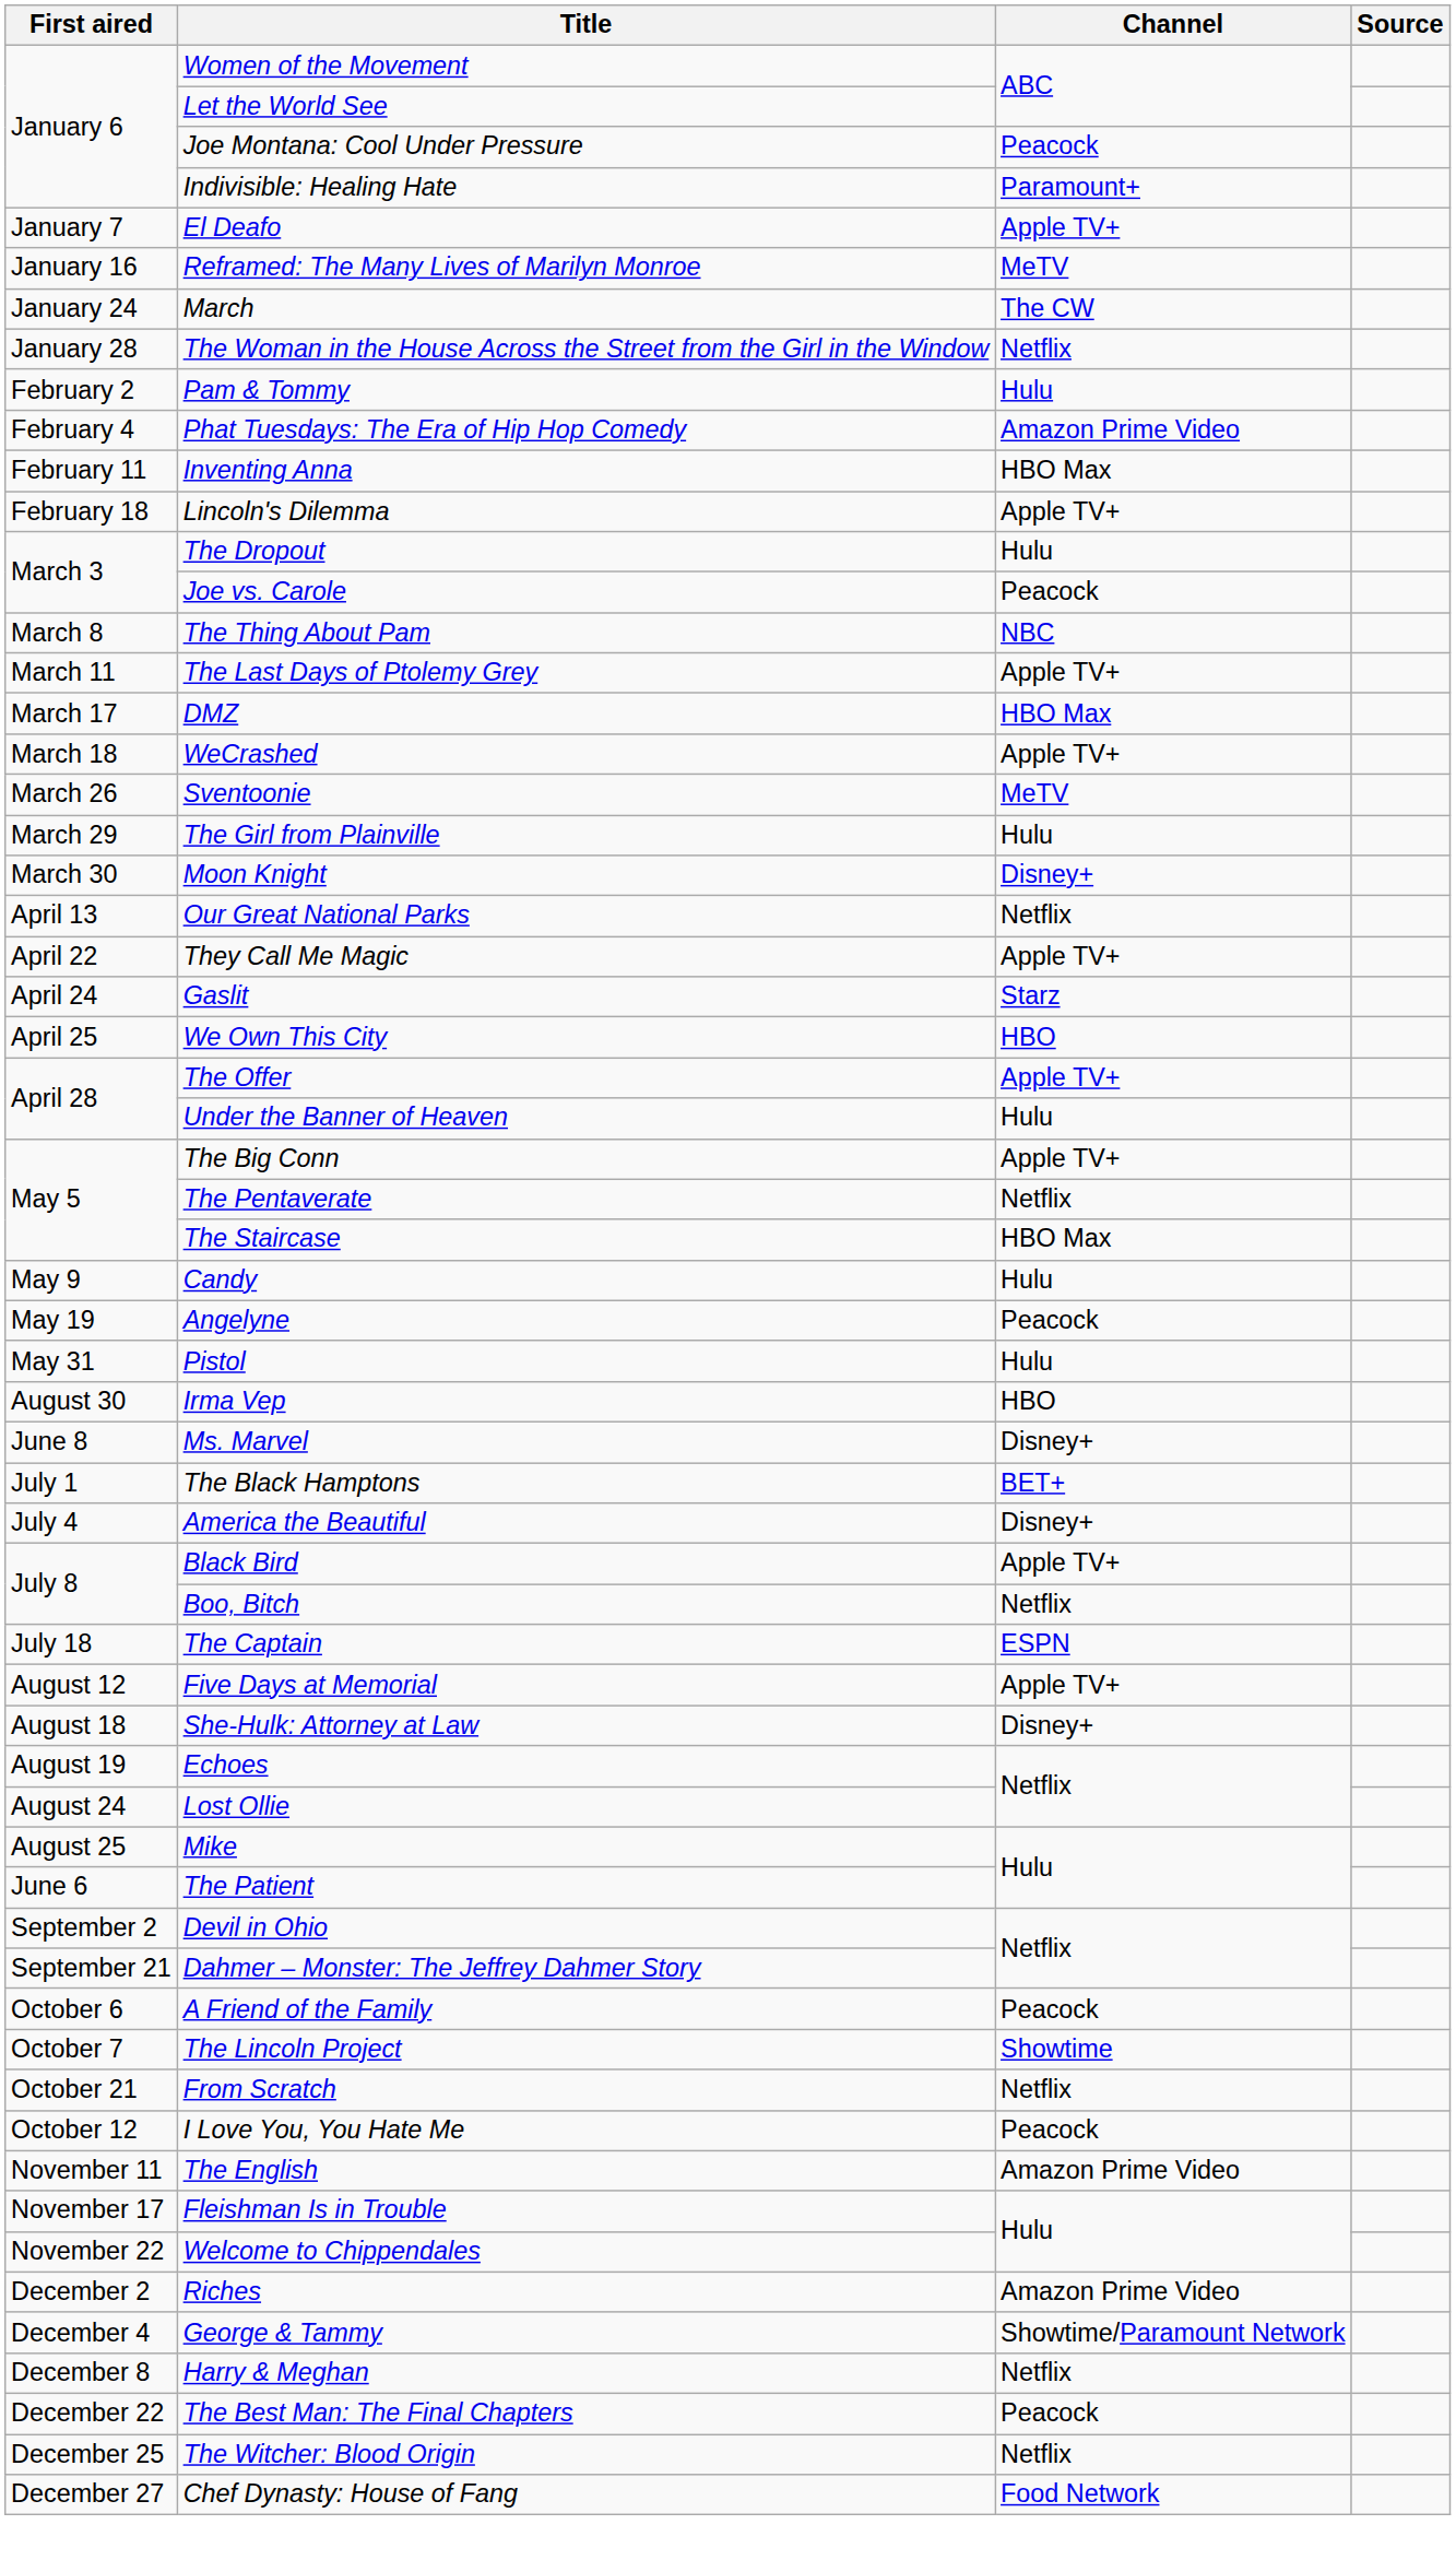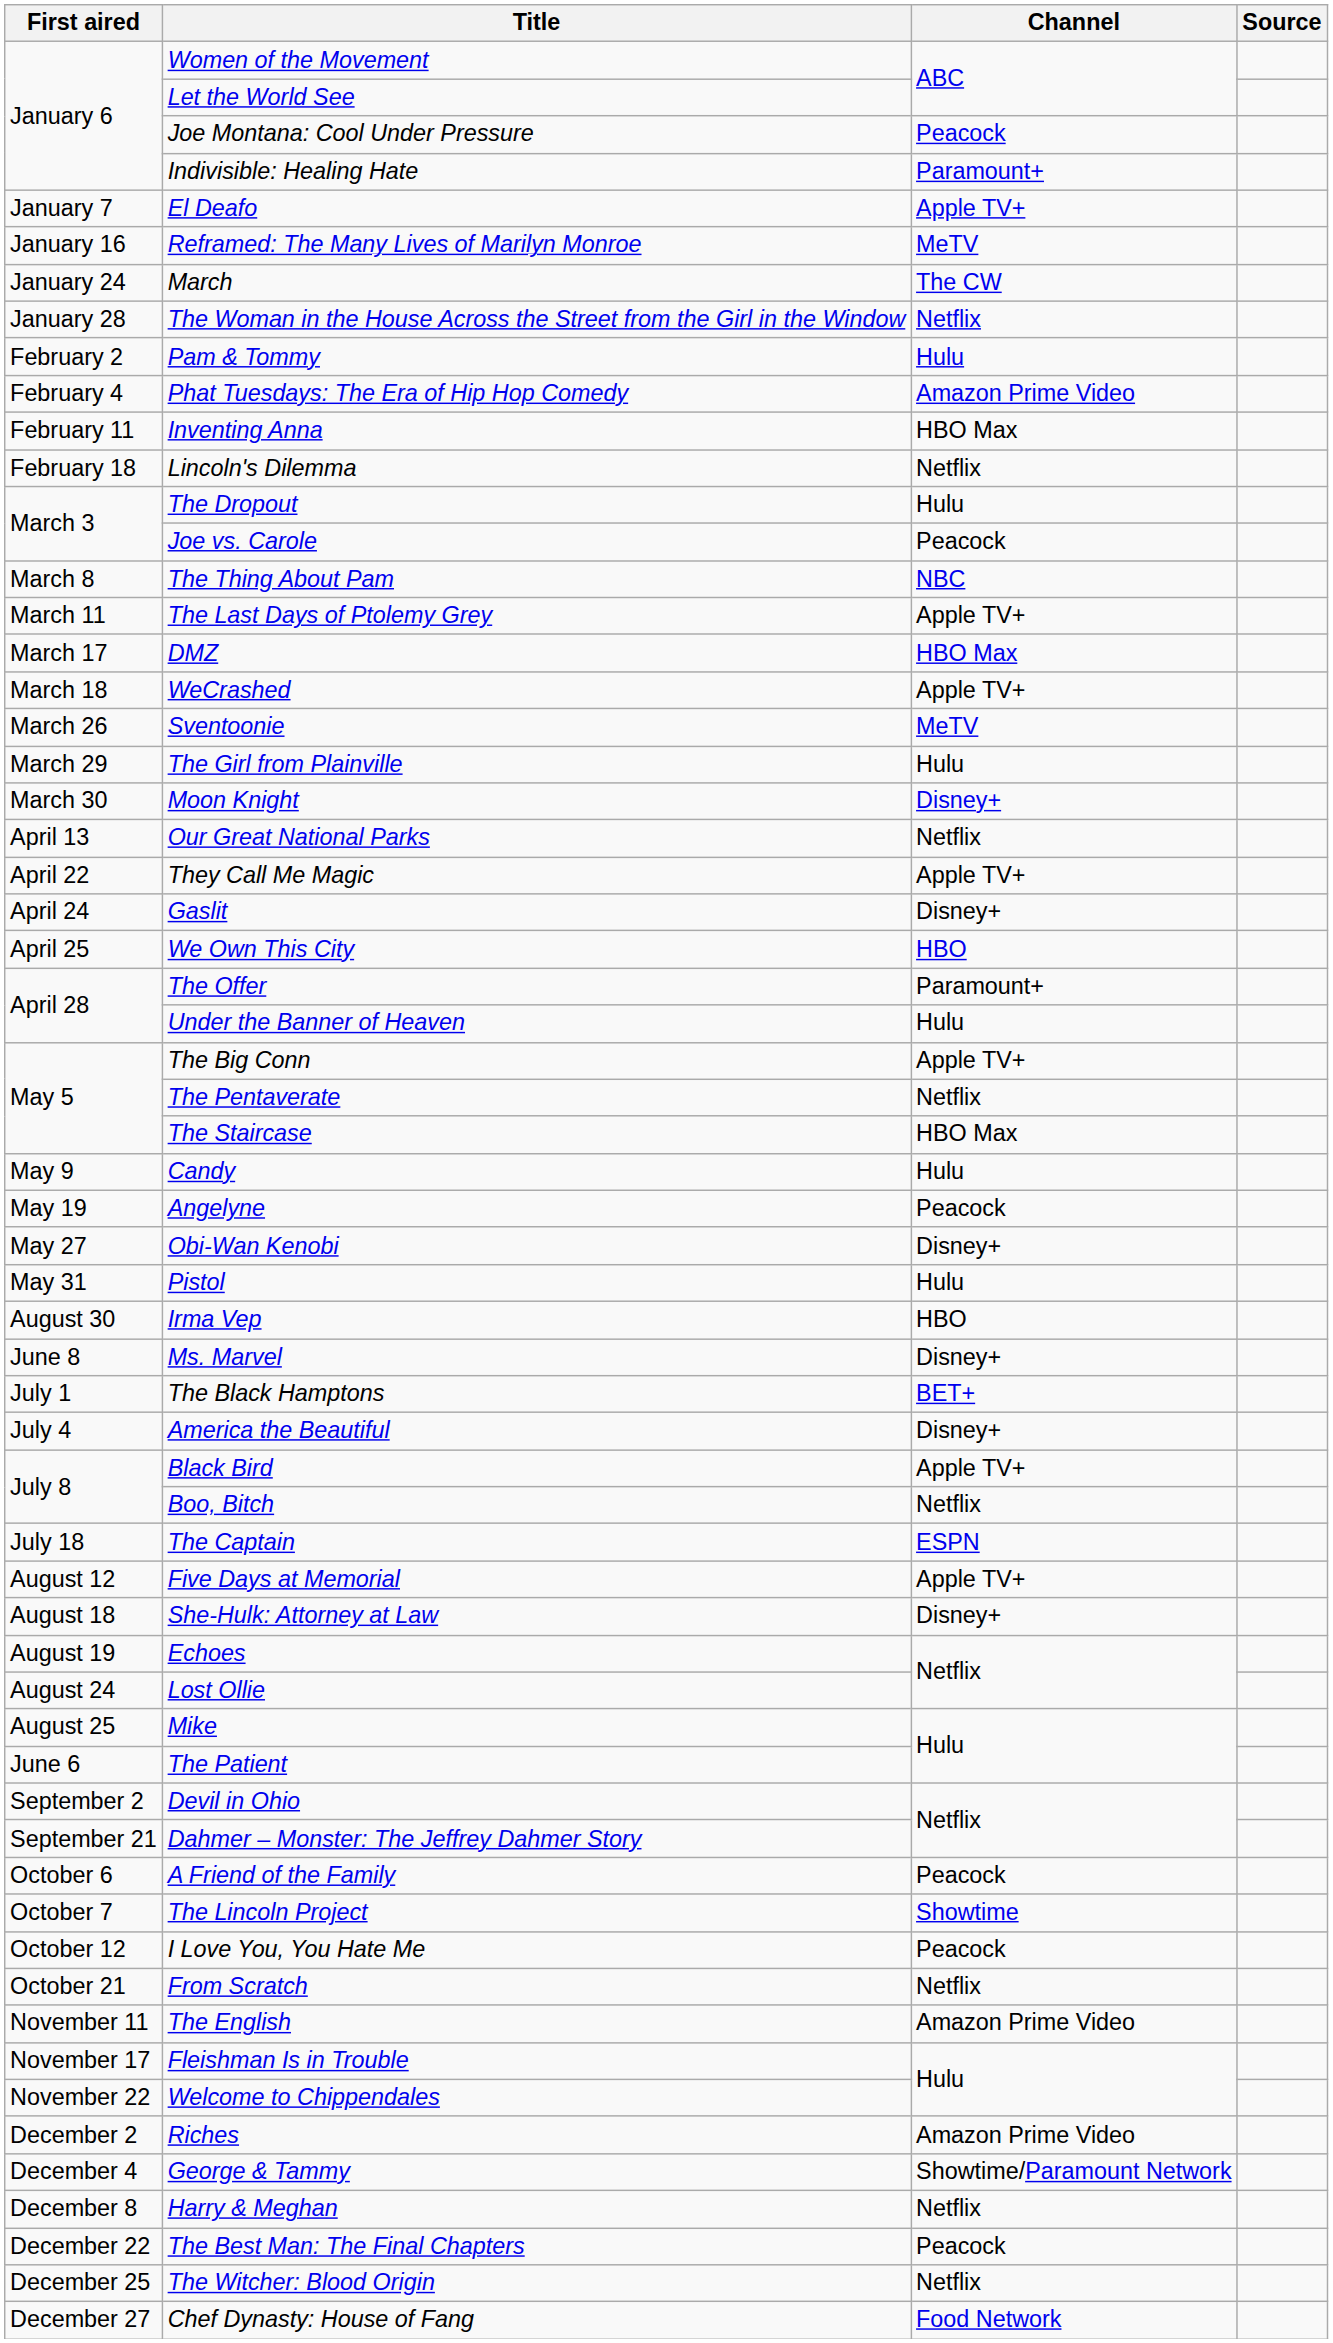Lincoln's Dilemma | Channel: Apple TV+ -> Netflix
Gaslit | Channel: Starz -> Disney+
The Offer | Channel: Apple TV+ -> Paramount+
+ row: May 27 | Obi-Wan Kenobi | Disney+
rows swapped: I Love You, You Hate Me <-> From Scratch
